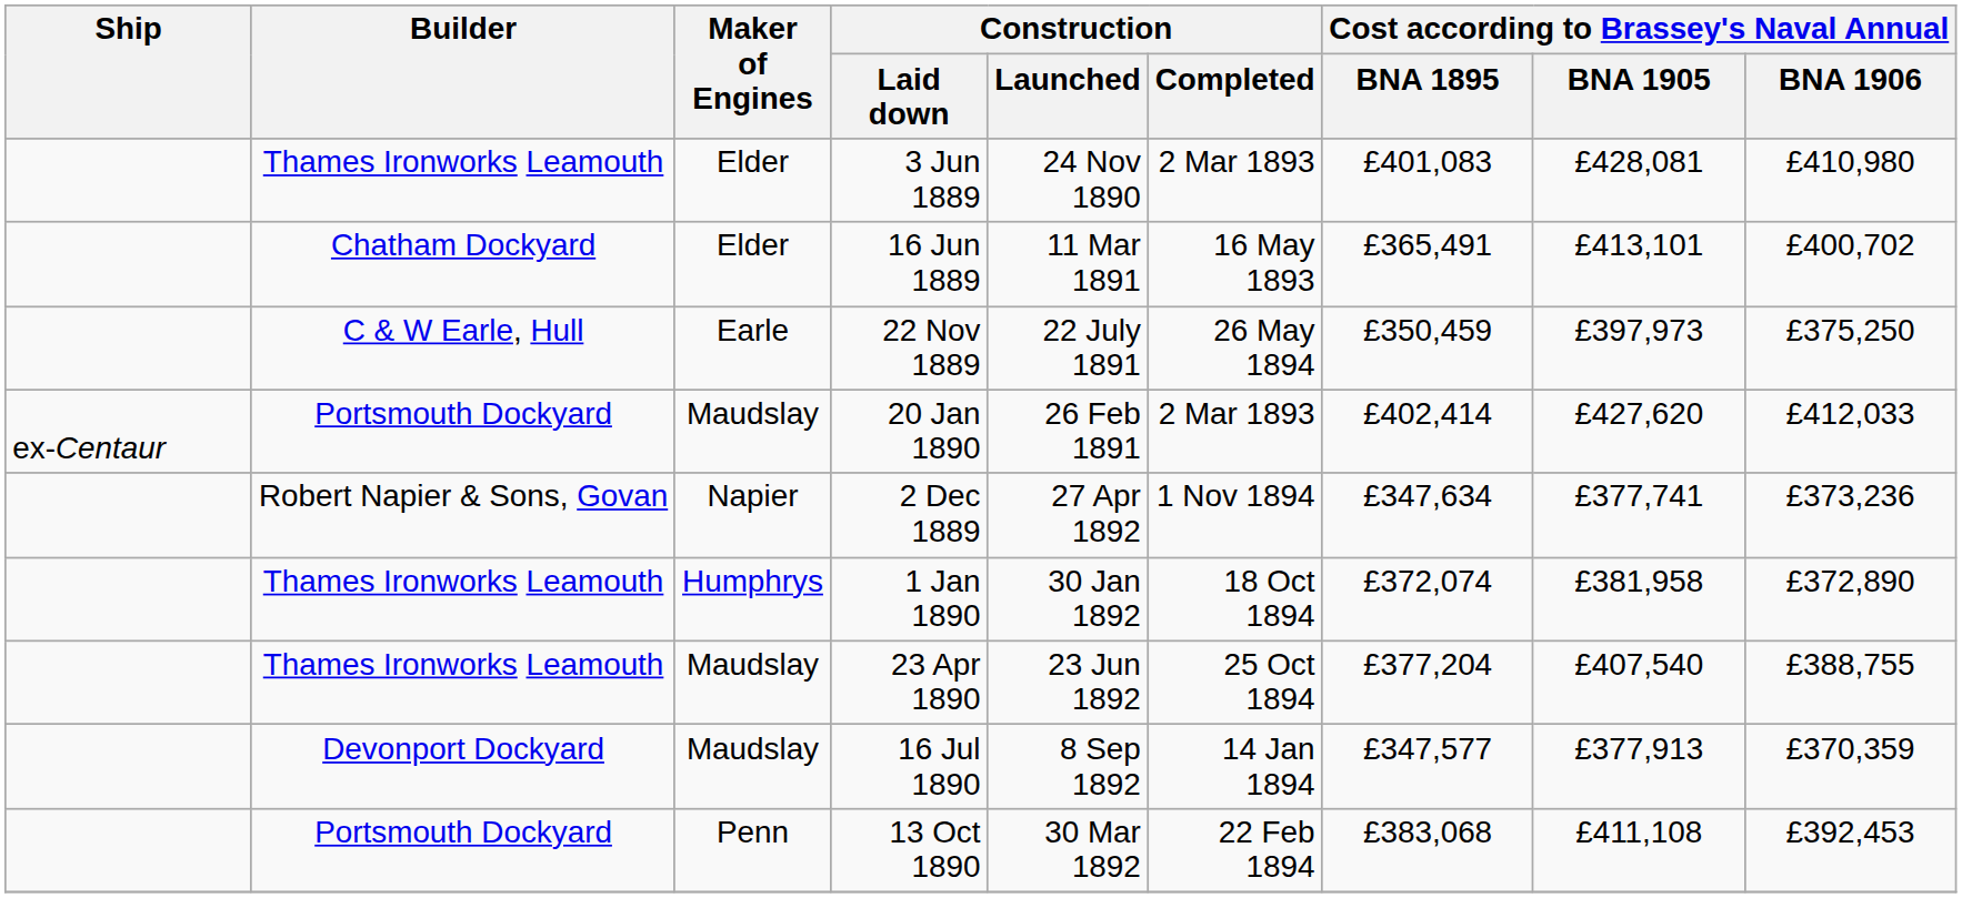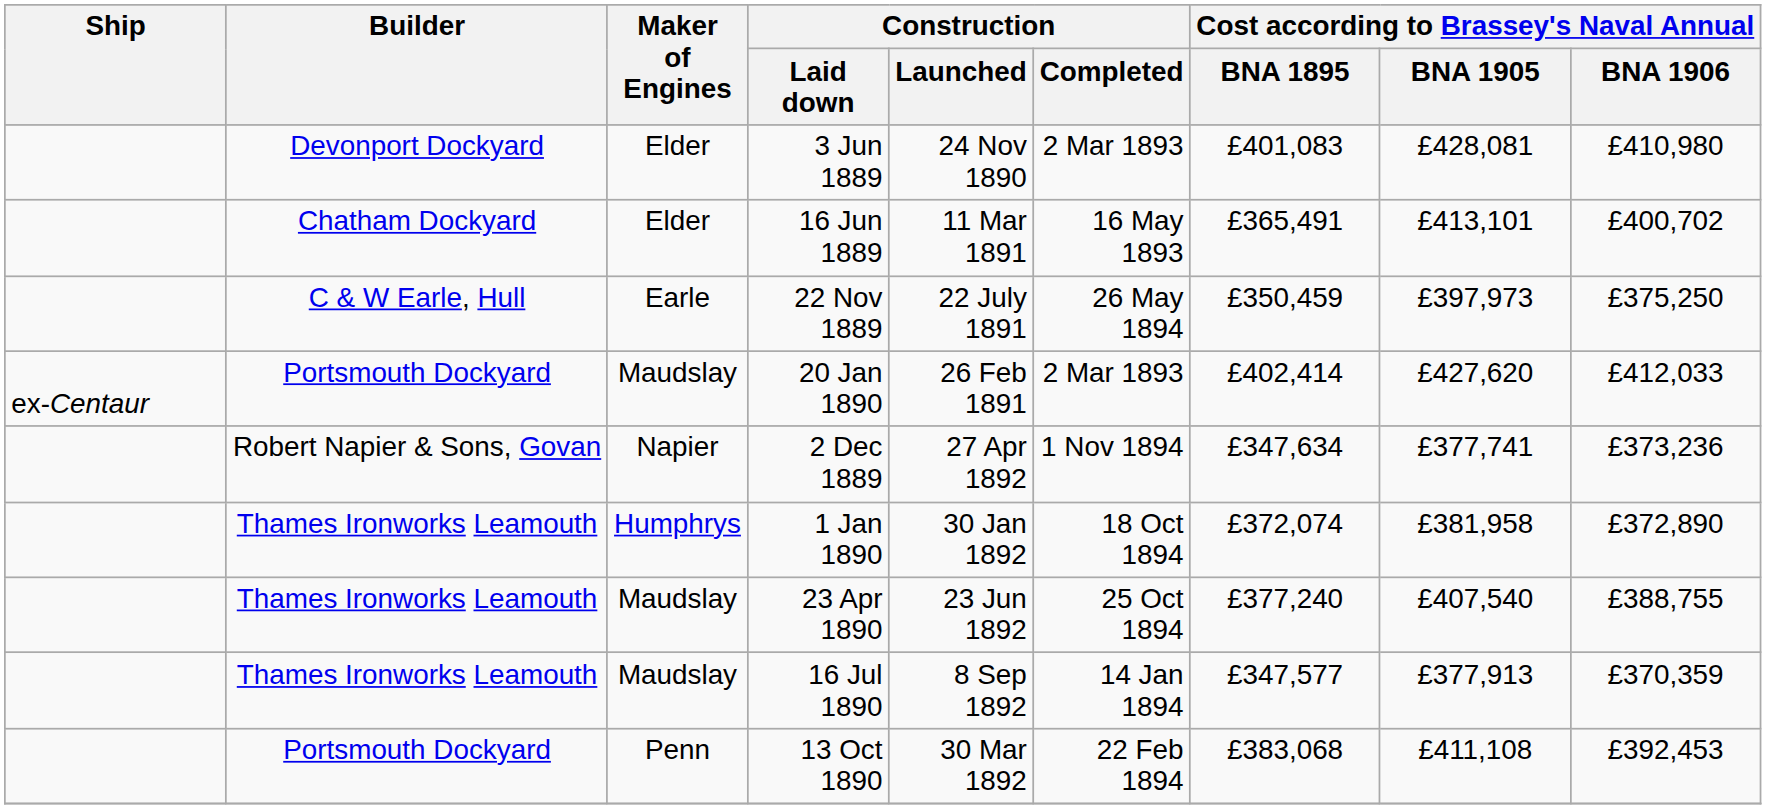3 Jun 1889 | Builder: Thames Ironworks Leamouth -> Devonport Dockyard
23 Apr 1890 | Cost according to Brassey's Naval Annual / BNA 1895: £377,204 -> £377,240
16 Jul 1890 | Builder: Devonport Dockyard -> Thames Ironworks Leamouth
